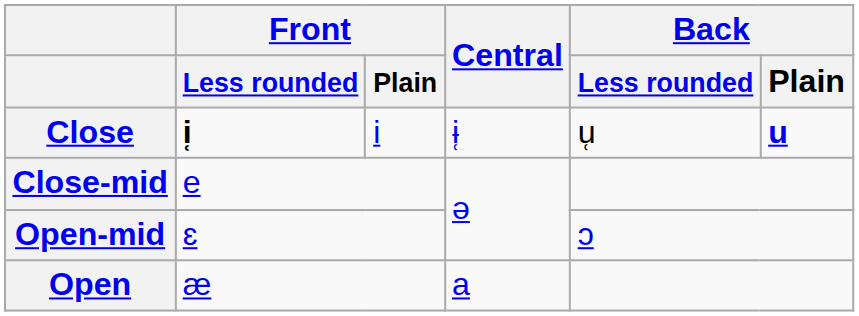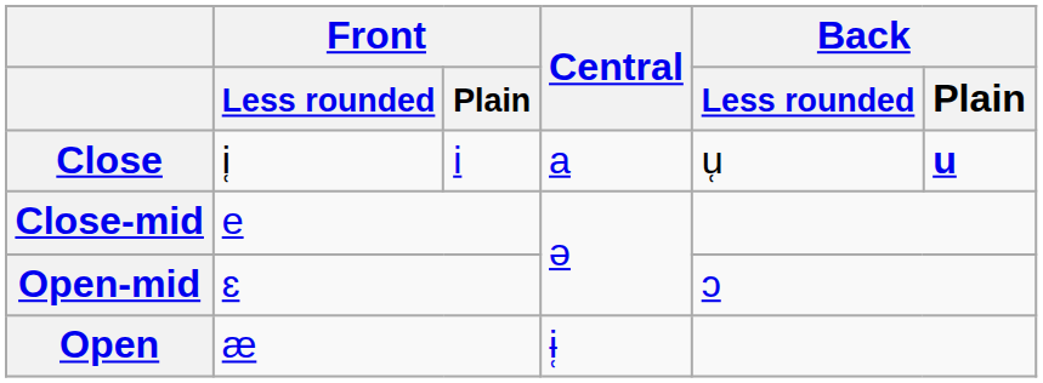Close | Front / Less rounded: bold -> normal
Close | Central: ɨ̜ -> a
Open | Central: a -> ɨ̜
